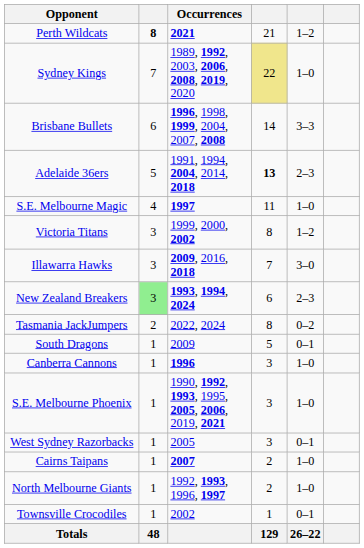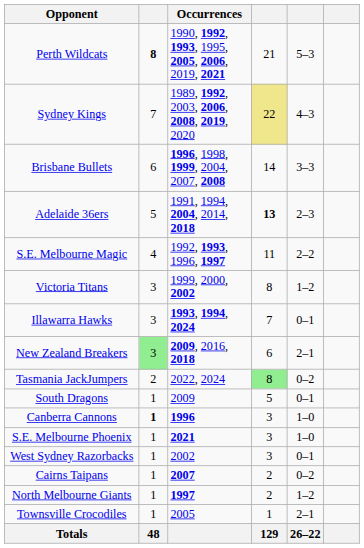Perth Wildcats | Occurrences: 2021 -> 1990, 1992, 1993, 1995, 2005, 2006, 2019, 2021
Perth Wildcats | column 5: 1–2 -> 5–3
Sydney Kings | column 5: 1–0 -> 4–3
S.E. Melbourne Magic | Occurrences: 1997 -> 1992, 1993, 1996, 1997
S.E. Melbourne Magic | column 5: 1–0 -> 2–2
Illawarra Hawks | Occurrences: 2009, 2016, 2018 -> 1993, 1994, 2024
Illawarra Hawks | column 5: 3–0 -> 0–1
New Zealand Breakers | Occurrences: 1993, 1994, 2024 -> 2009, 2016, 2018
New Zealand Breakers | column 5: 2–3 -> 2–1
Tasmania JackJumpers | column 4: no background -> lightgreen background
Canberra Cannons | column 2: normal -> bold
S.E. Melbourne Phoenix | Occurrences: 1990, 1992, 1993, 1995, 2005, 2006, 2019, 2021 -> 2021
West Sydney Razorbacks | Occurrences: 2005 -> 2002
Cairns Taipans | column 5: 1–0 -> 0–2
North Melbourne Giants | Occurrences: 1992, 1993, 1996, 1997 -> 1997
North Melbourne Giants | column 5: 1–0 -> 1–2
Townsville Crocodiles | Occurrences: 2002 -> 2005
Townsville Crocodiles | column 5: 0–1 -> 2–1
